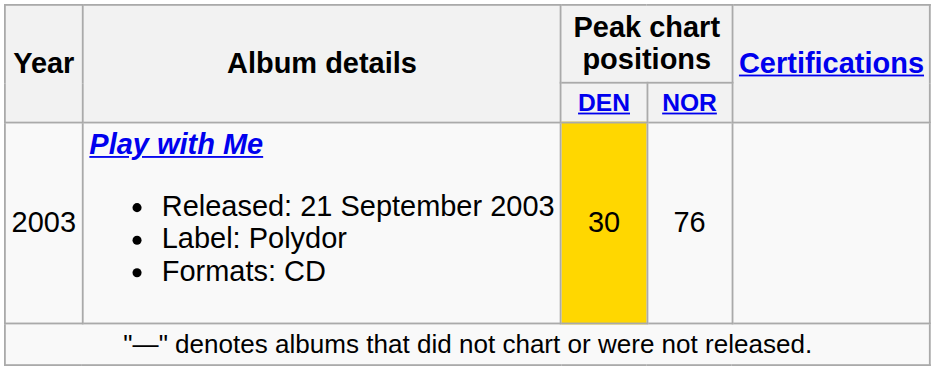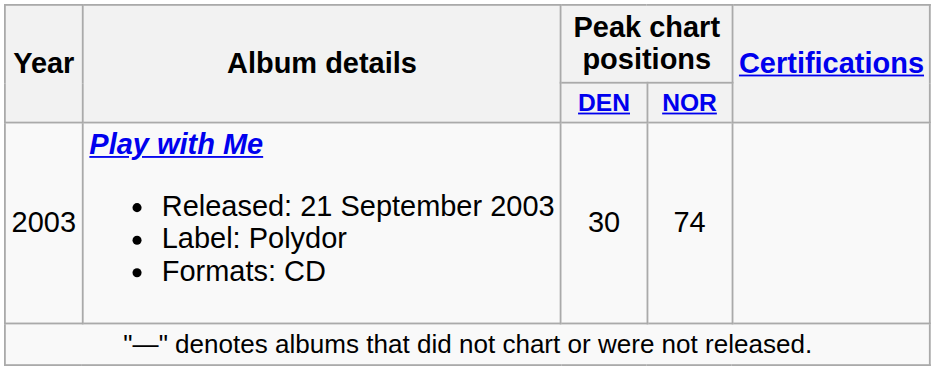2003 | Peak chart positions / DEN: gold background -> no background
2003 | Peak chart positions / NOR: 76 -> 74
